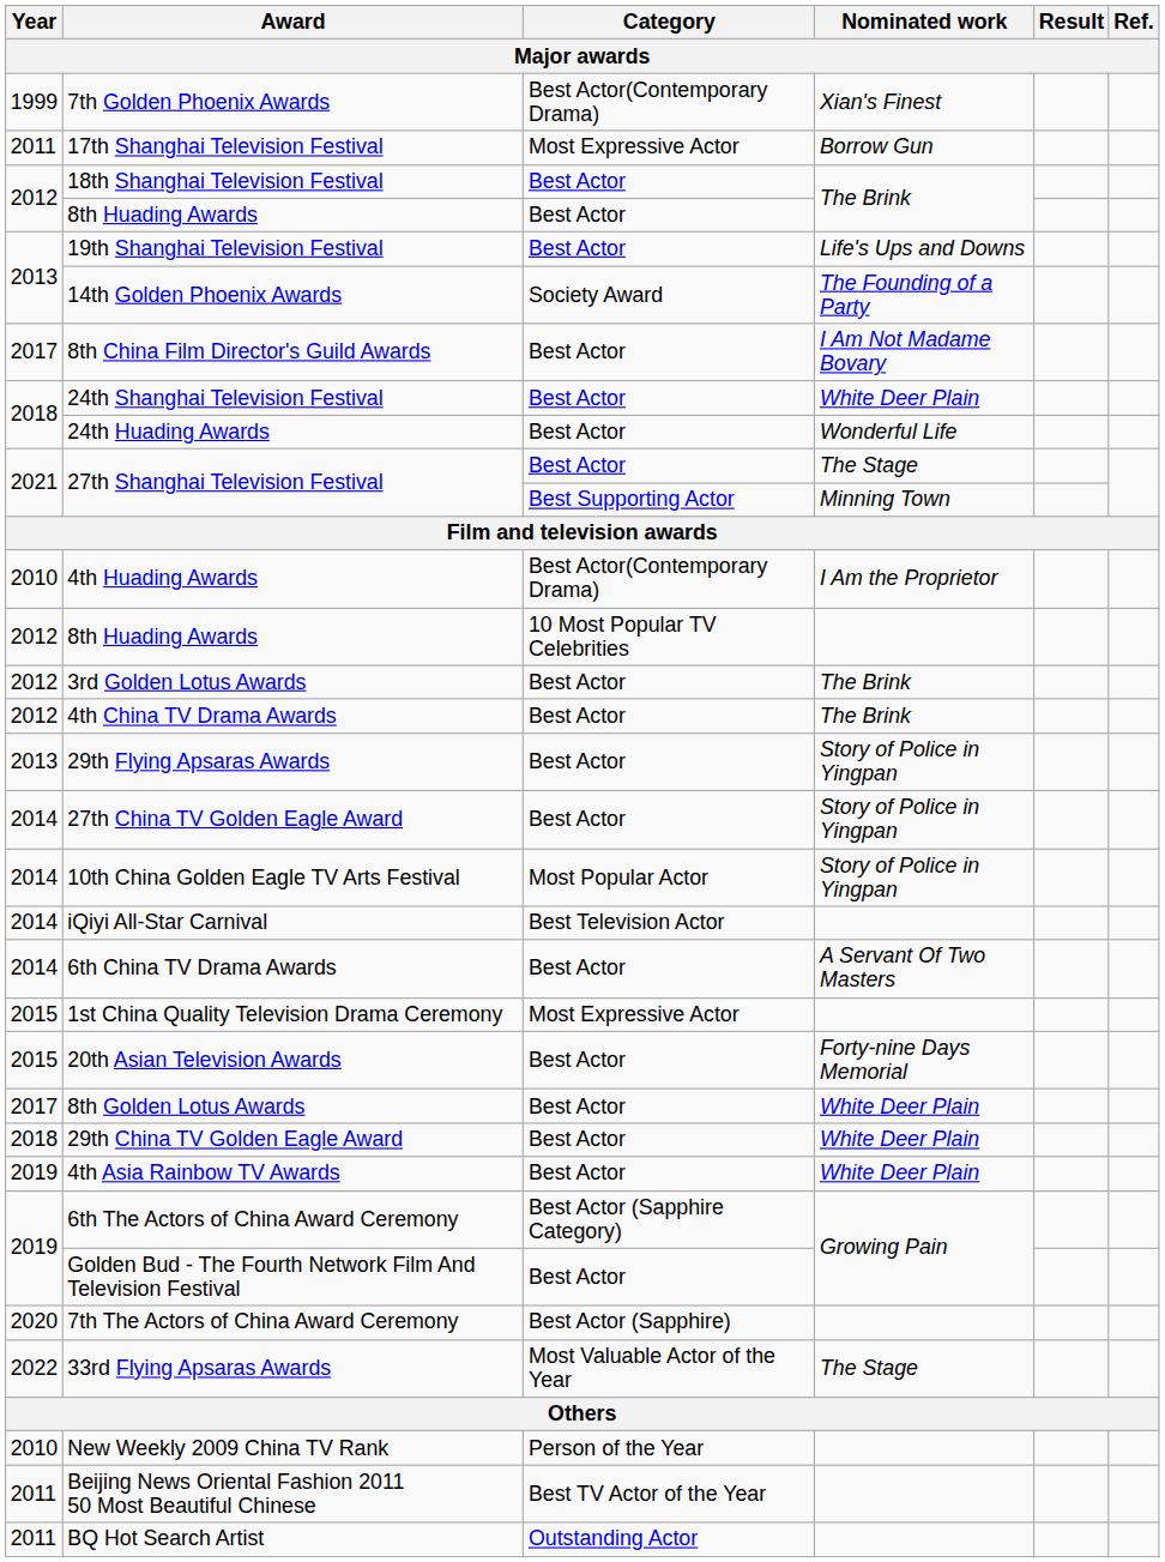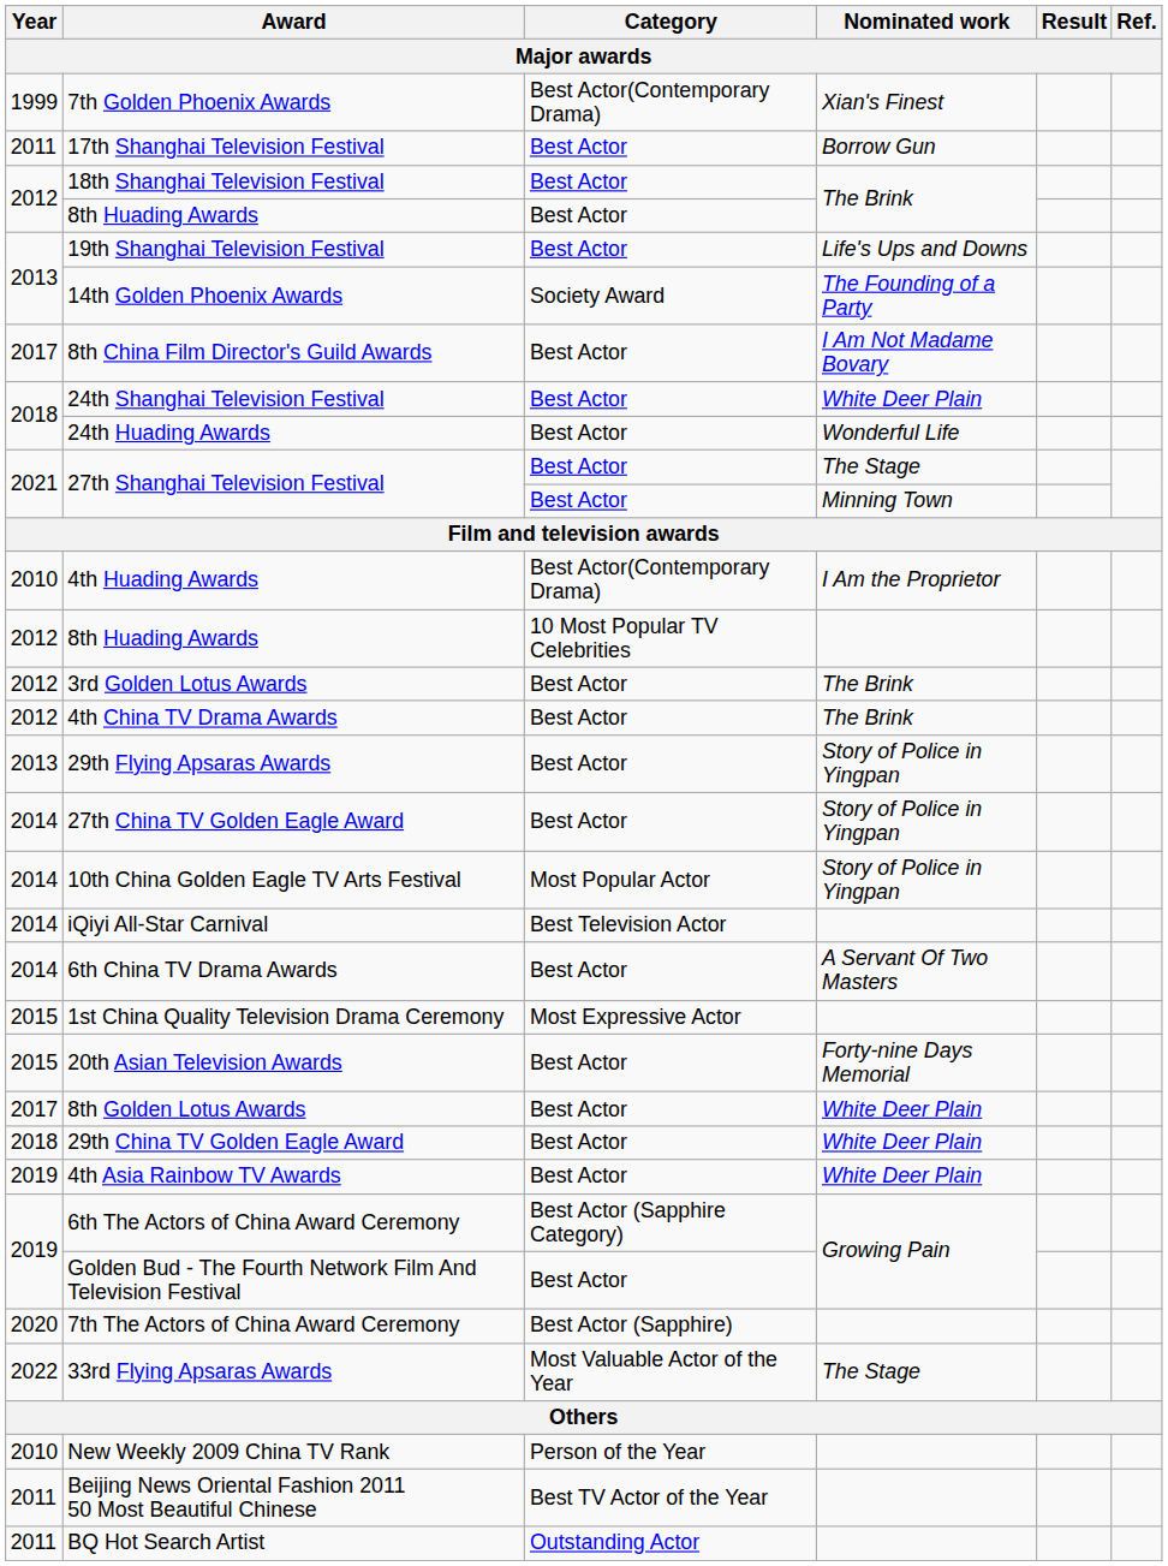17th Shanghai Television Festival | Category: Most Expressive Actor -> Best Actor
27th Shanghai Television Festival / Minning Town | Category: Best Supporting Actor -> Best Actor
